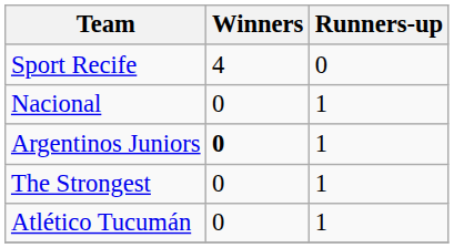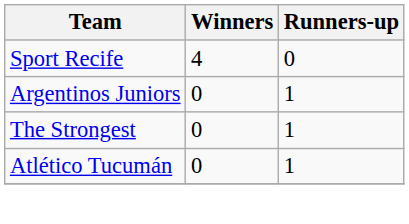- row: Nacional | 0 | 1
Argentinos Juniors | Winners: bold -> normal
